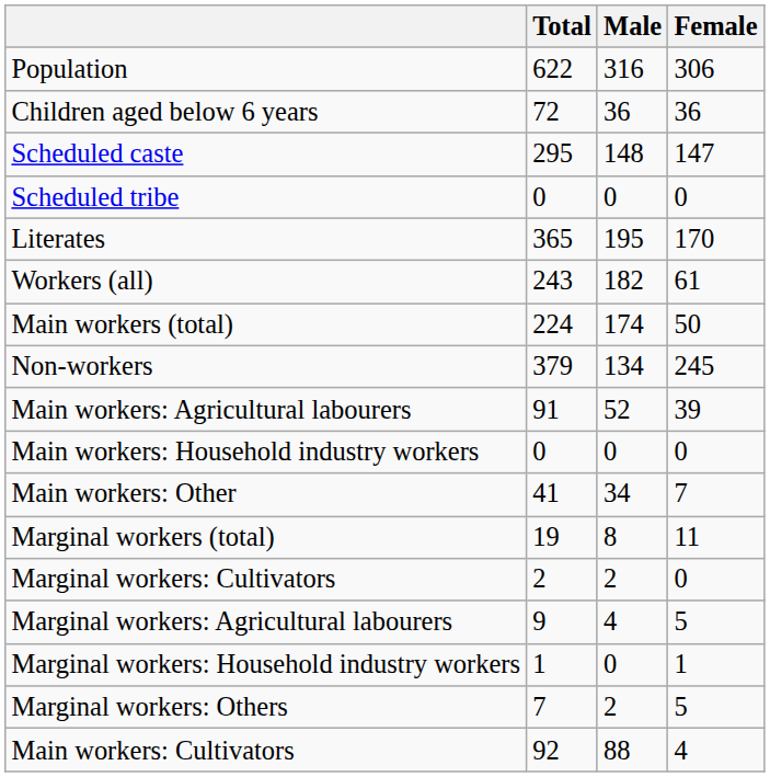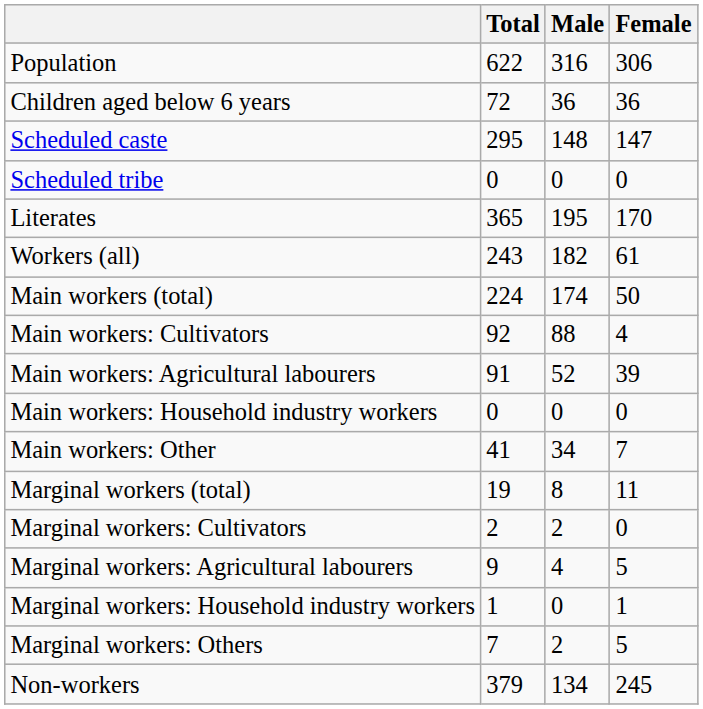rows swapped: Main workers: Cultivators <-> Non-workers
